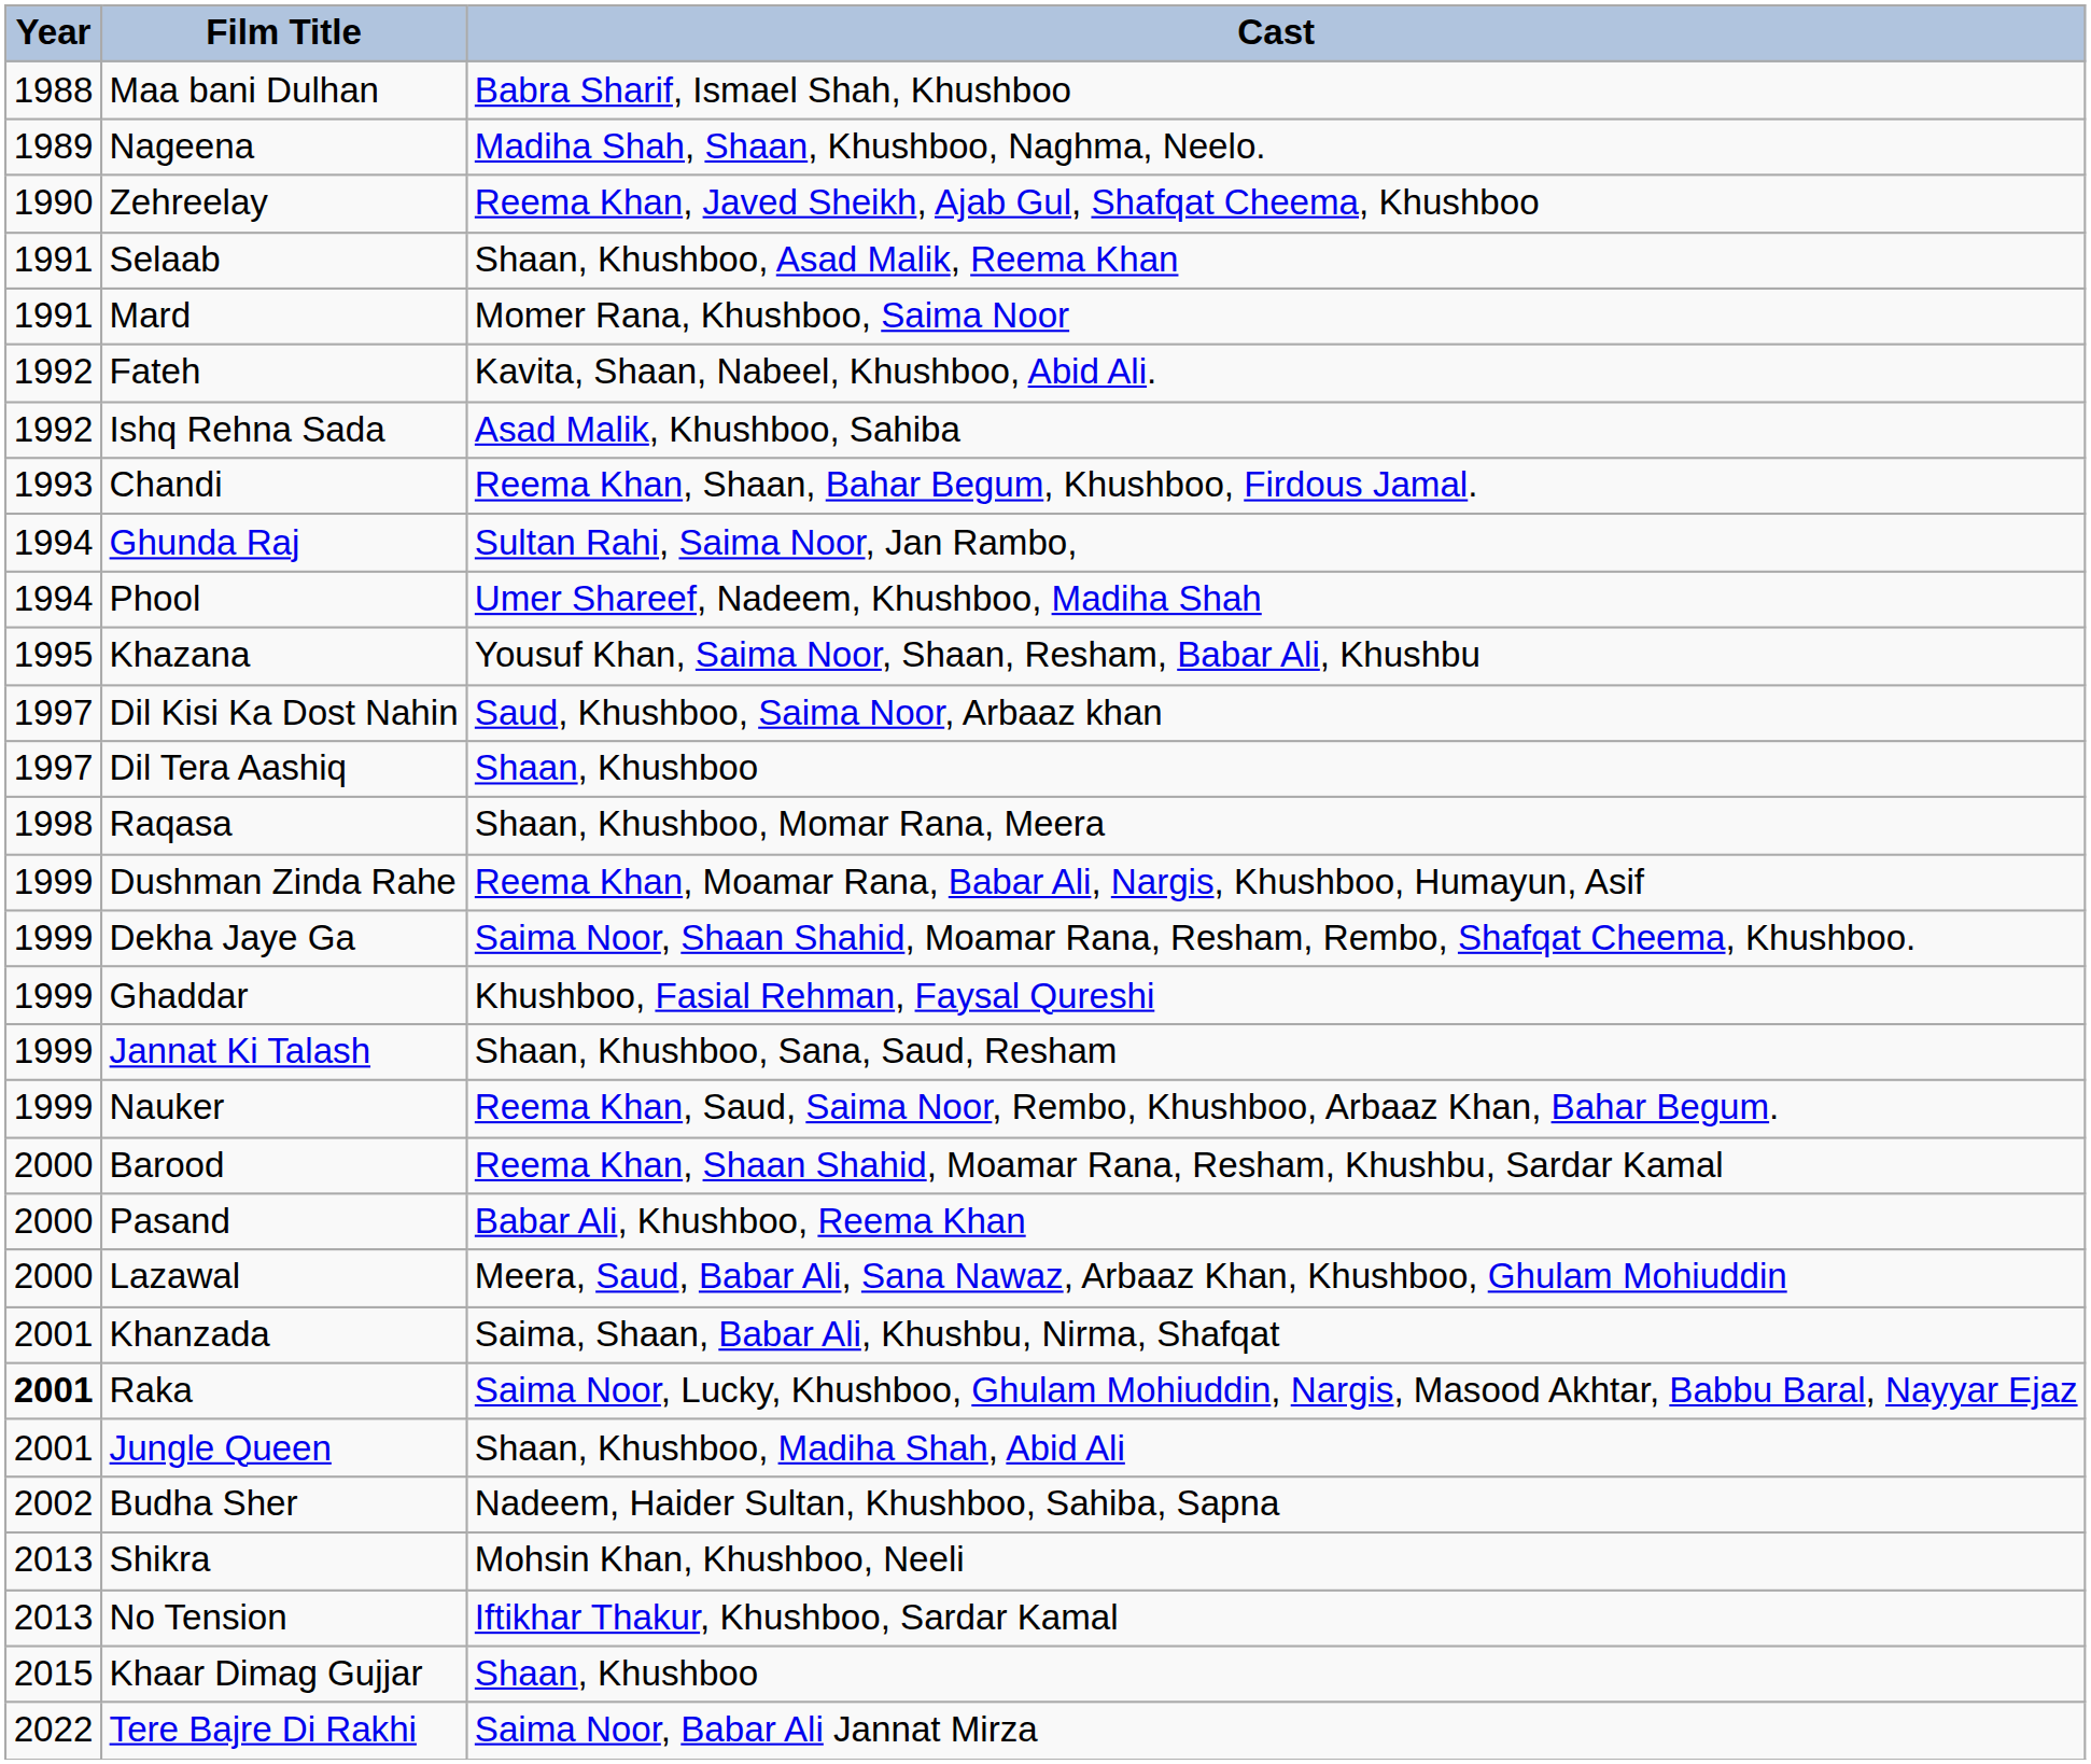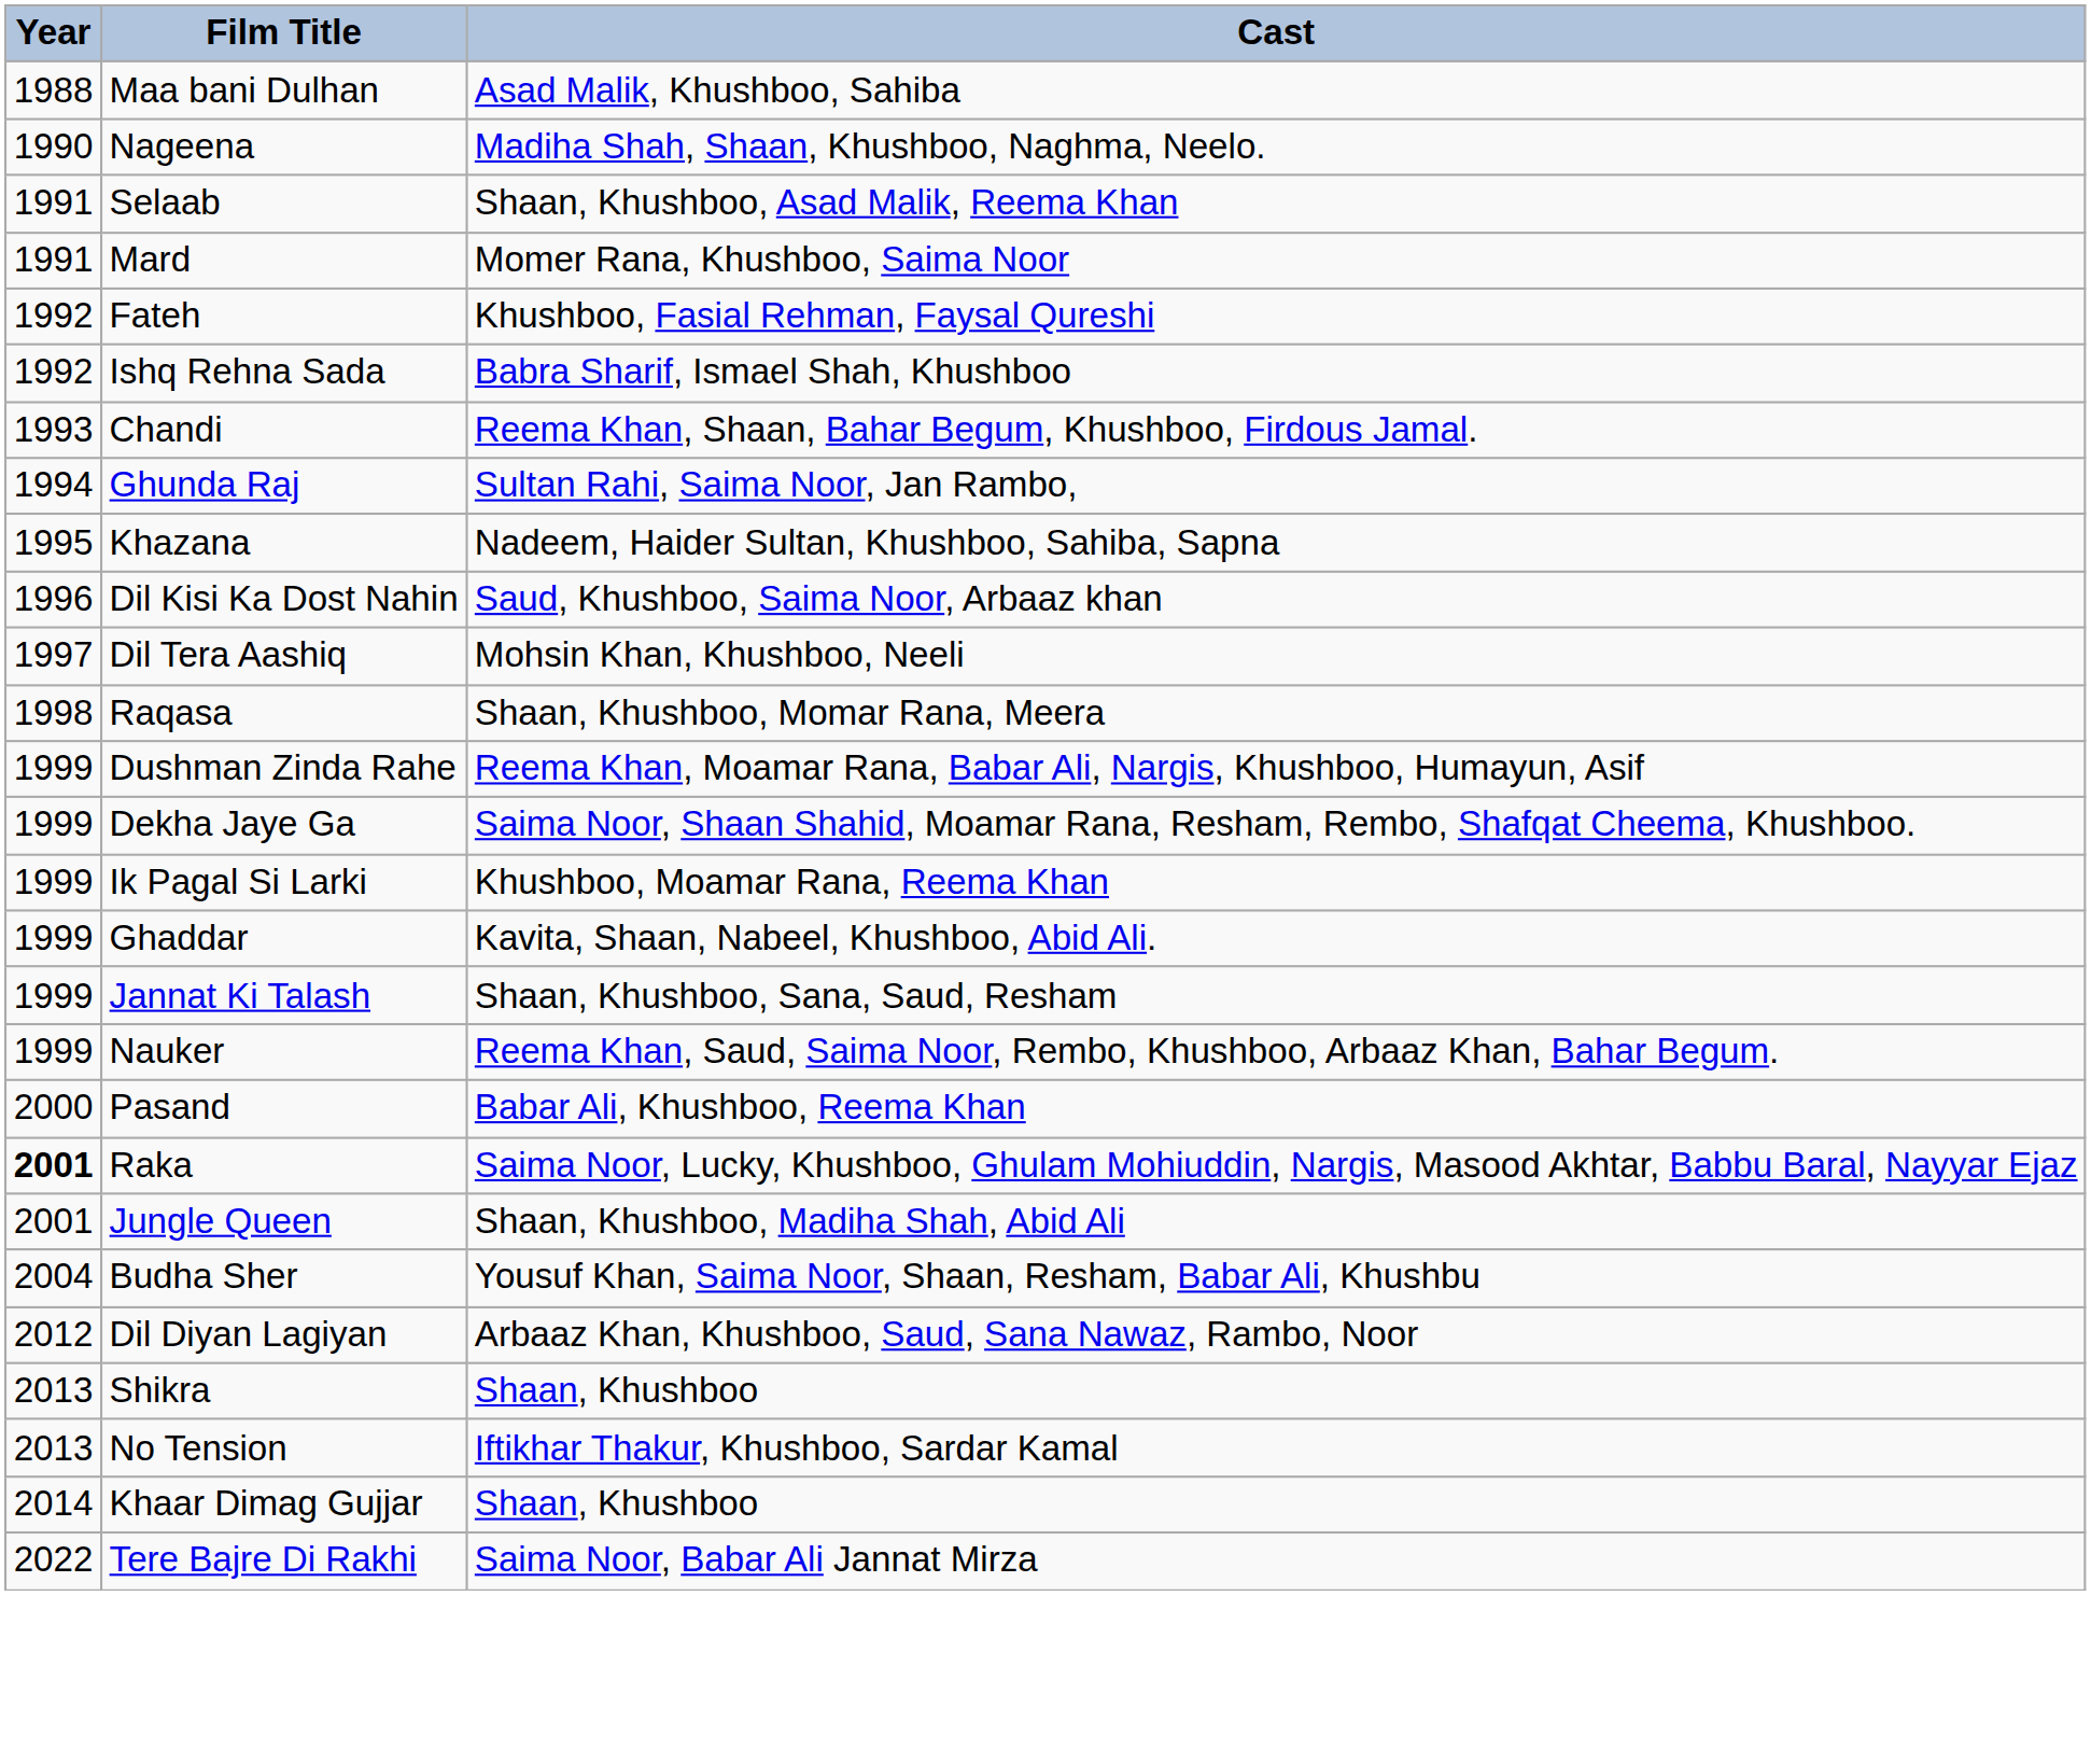Maa bani Dulhan | Cast: Babra Sharif, Ismael Shah, Khushboo -> Asad Malik, Khushboo, Sahiba
Nageena | Year: 1989 -> 1990
- row: 1990 | Zehreelay | Reema Khan, Javed Sheikh, Ajab Gul, Shafqat Cheema, Khushboo
Fateh | Cast: Kavita, Shaan, Nabeel, Khushboo, Abid Ali. -> Khushboo, Fasial Rehman, Faysal Qureshi
Ishq Rehna Sada | Cast: Asad Malik, Khushboo, Sahiba -> Babra Sharif, Ismael Shah, Khushboo
- row: 1994 | Phool | Umer Shareef, Nadeem, Khushboo, Madiha Shah
Khazana | Cast: Yousuf Khan, Saima Noor, Shaan, Resham, Babar Ali, Khushbu -> Nadeem, Haider Sultan, Khushboo, Sahiba, Sapna
Dil Kisi Ka Dost Nahin | Year: 1997 -> 1996
Dil Tera Aashiq | Cast: Shaan, Khushboo -> Mohsin Khan, Khushboo, Neeli
+ row: 1999 | Ik Pagal Si Larki | Khushboo, Moamar Rana, Reema Khan
Ghaddar | Cast: Khushboo, Fasial Rehman, Faysal Qureshi -> Kavita, Shaan, Nabeel, Khushboo, Abid Ali.
- row: 2000 | Barood | Reema Khan, Shaan Shahid, Moamar Rana, Resham, Khushbu, Sardar Kamal
- row: 2000 | Lazawal | Meera, Saud, Babar Ali, Sana Nawaz, Arbaaz Khan, Khushboo, Ghulam Mohiuddin
- row: 2001 | Khanzada | Saima, Shaan, Babar Ali, Khushbu, Nirma, Shafqat
Budha Sher | Year: 2002 -> 2004
Budha Sher | Cast: Nadeem, Haider Sultan, Khushboo, Sahiba, Sapna -> Yousuf Khan, Saima Noor, Shaan, Resham, Babar Ali, Khushbu
+ row: 2012 | Dil Diyan Lagiyan | Arbaaz Khan, Khushboo, Saud, Sana Nawaz, Rambo, Noor
Shikra | Cast: Mohsin Khan, Khushboo, Neeli -> Shaan, Khushboo
Khaar Dimag Gujjar | Year: 2015 -> 2014
